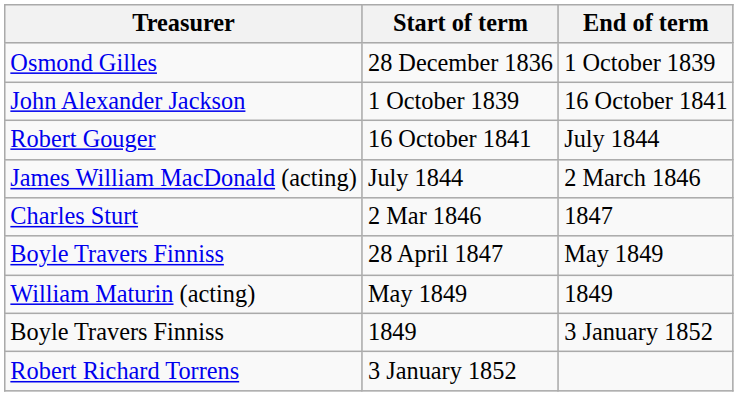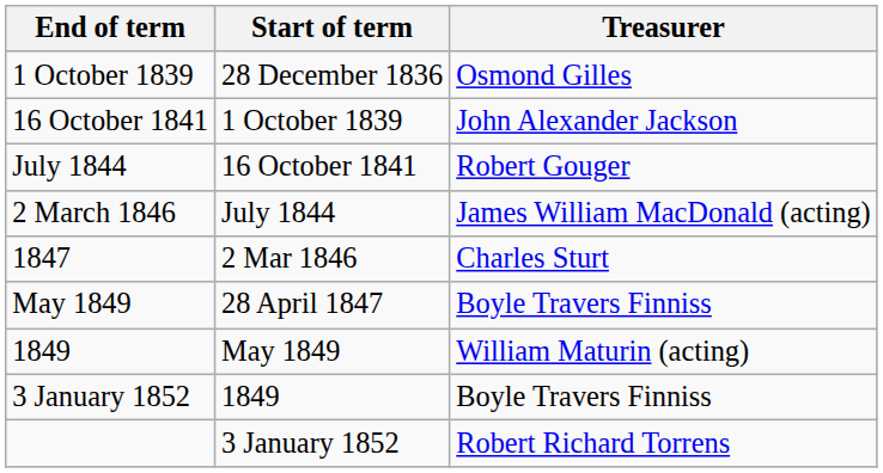columns swapped: Treasurer <-> End of term
